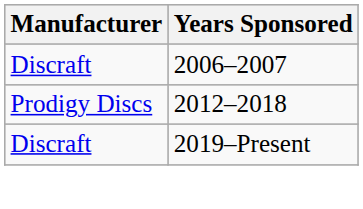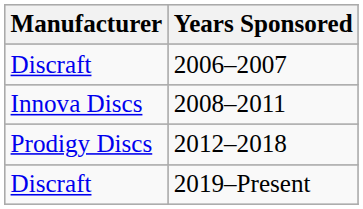+ row: Innova Discs | 2008–2011
